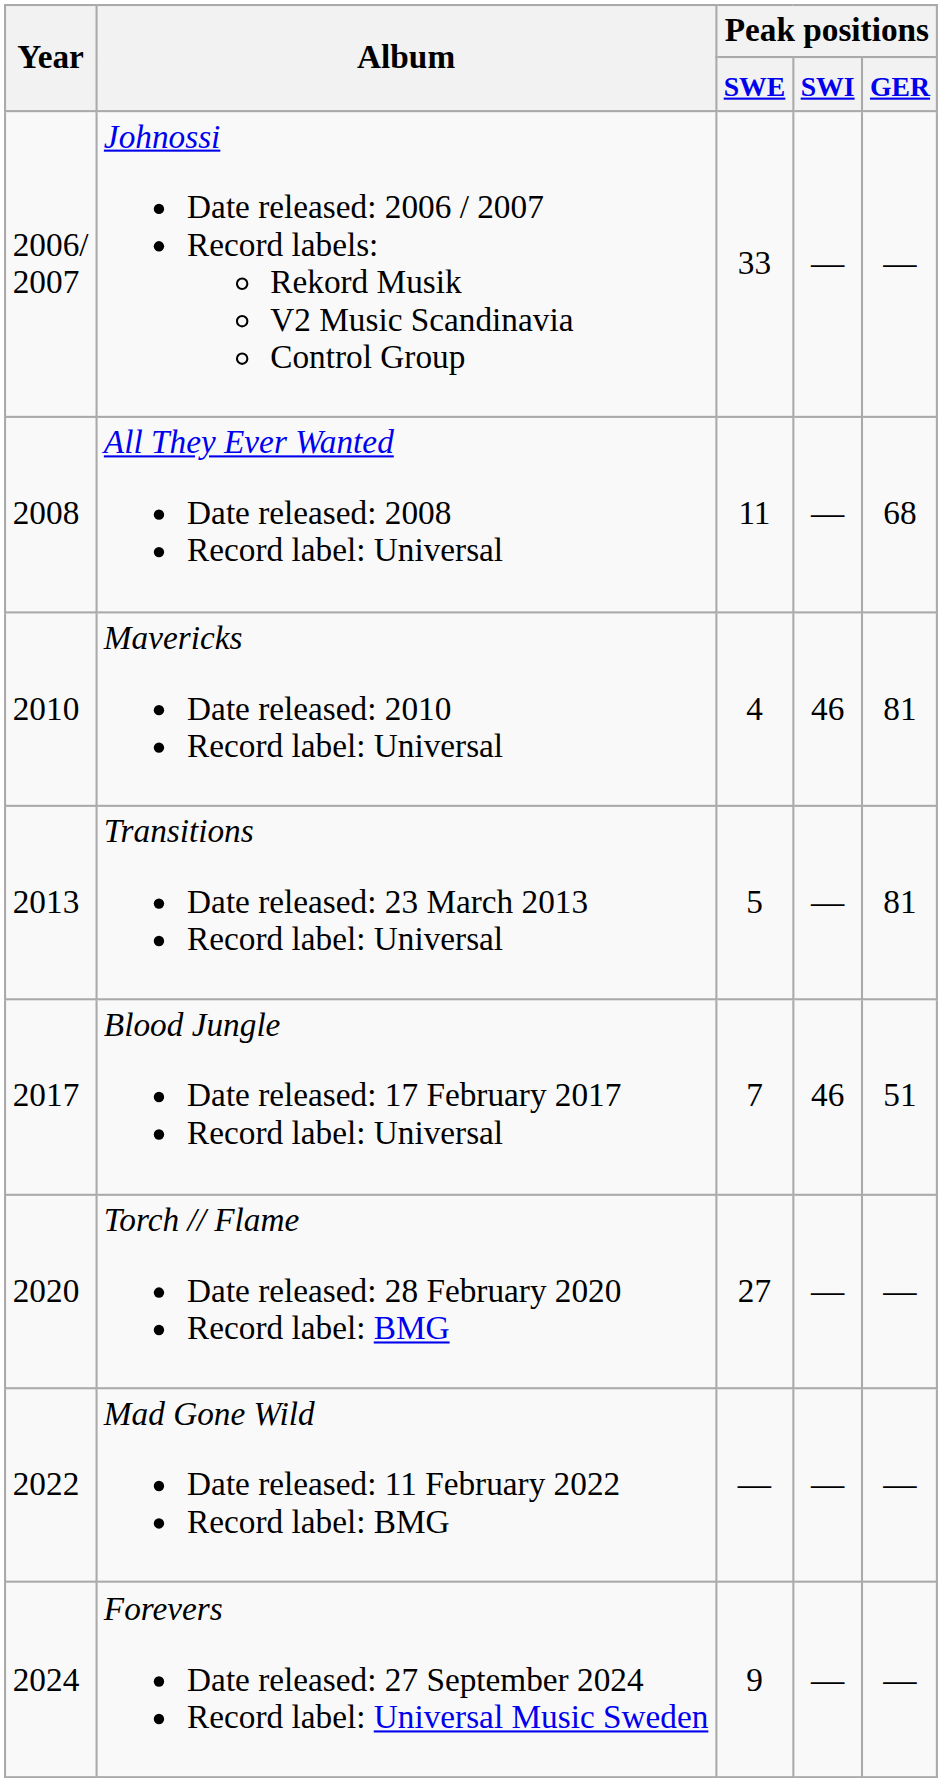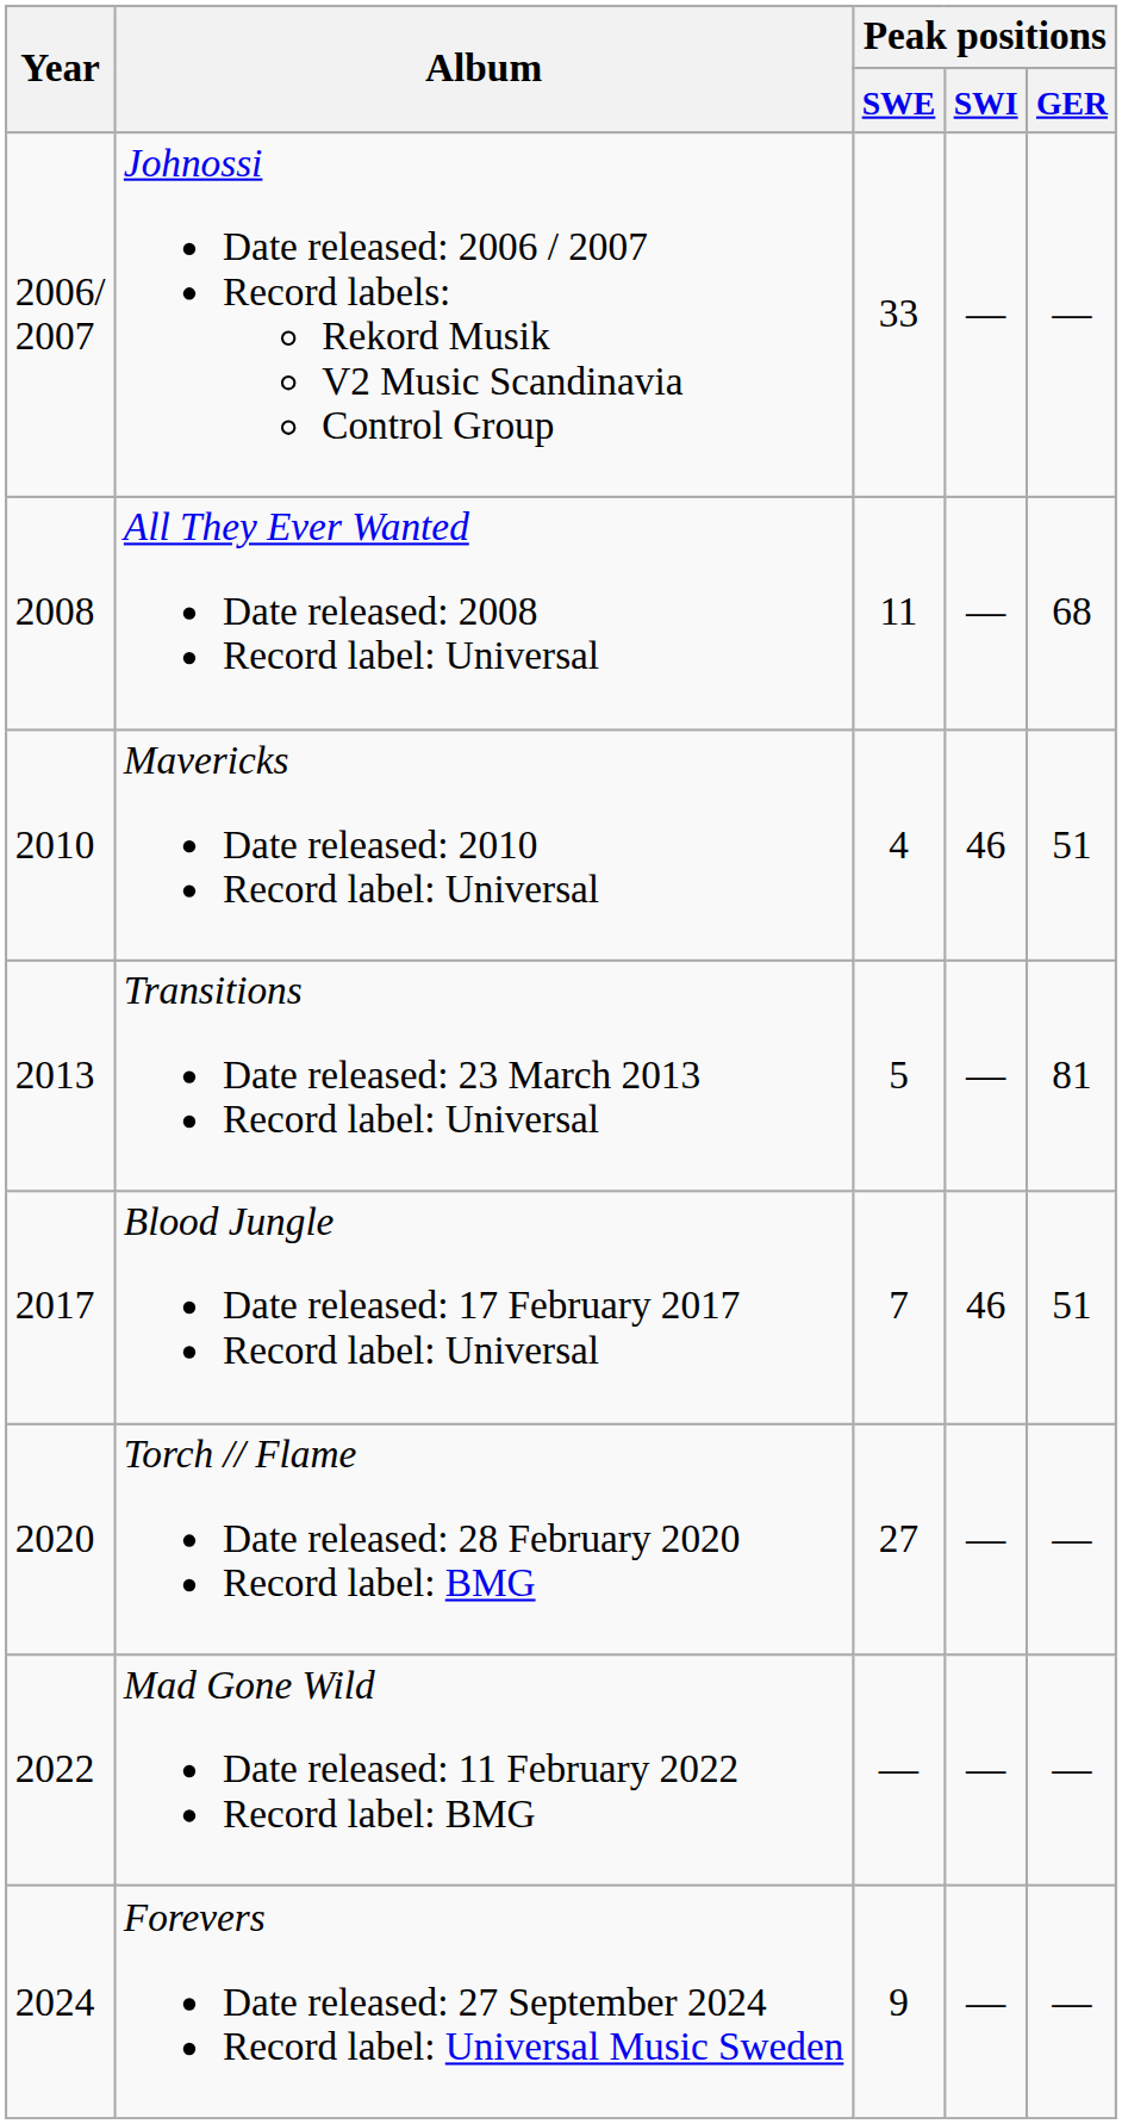Mavericks Date released: 2010 Record label: Universal | Peak positions / GER: 81 -> 51
